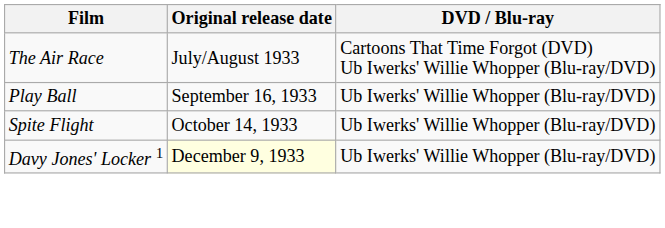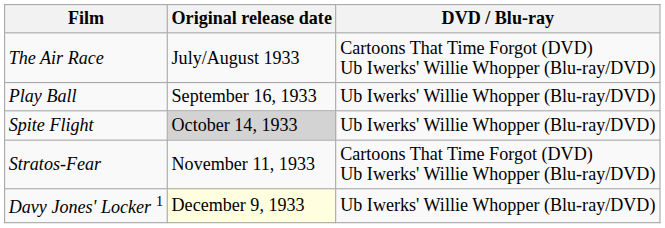Spite Flight | Original release date: no background -> lightgrey background
+ row: Stratos-Fear | November 11, 1933 | Cartoons That Time Forgot (DVD) Ub Iwerks' Willie Whopper (Blu-ray/DVD)
